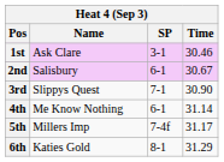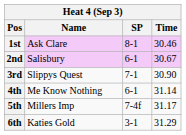1st | SP: 3-1 -> 8-1
6th | SP: 8-1 -> 3-1
